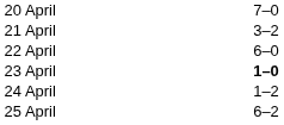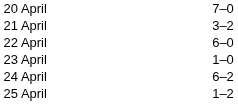23 April | column 3: bold -> normal
24 April | column 3: 1–2 -> 6–2
25 April | column 3: 6–2 -> 1–2
